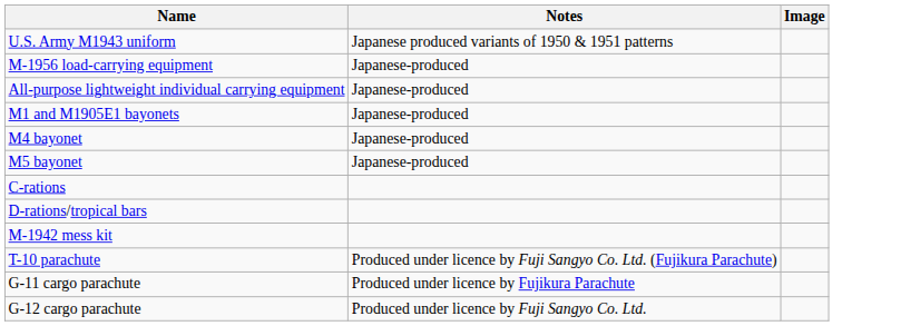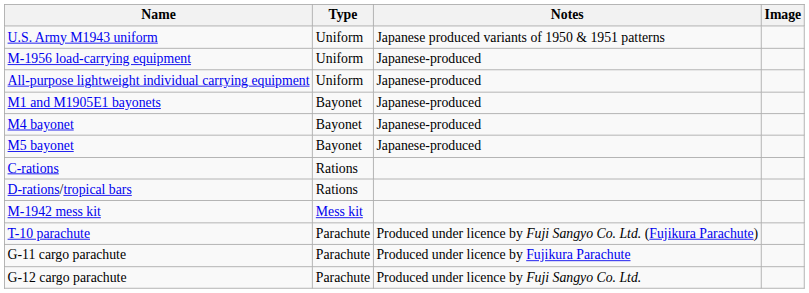+ column: Type | Uniform | Uniform | Uniform | Bayonet | Bayonet | Bayonet | Rations | Rations | Mess kit | Parachute | Parachute | Parachute
